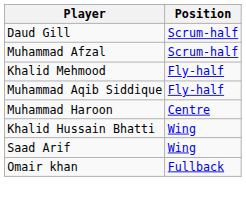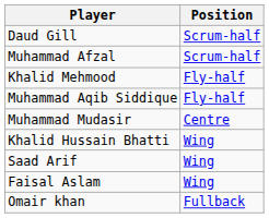+ row: Muhammad Mudasir | Centre
- row: Muhammad Haroon | Centre
+ row: Faisal Aslam | Wing
